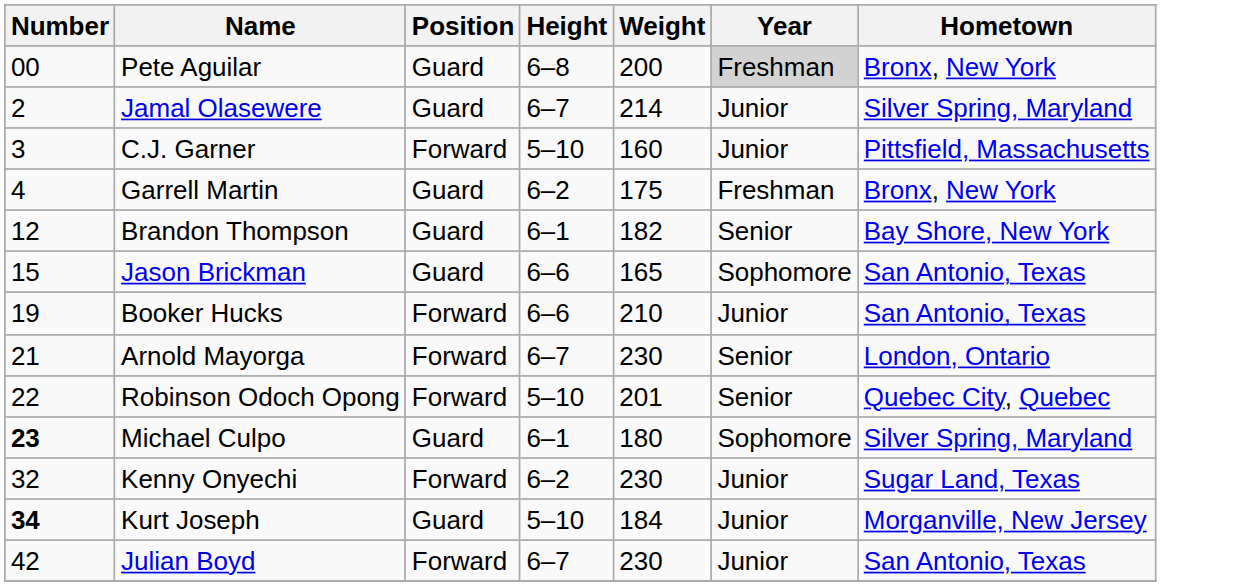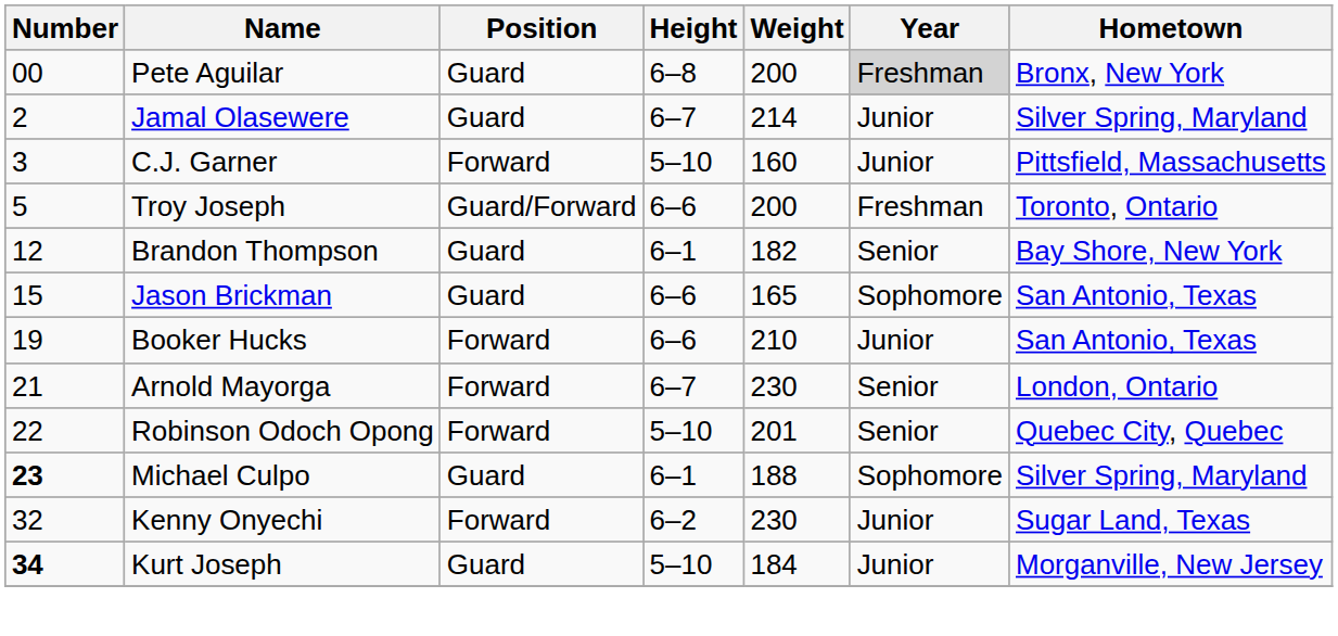- row: 4 | Garrell Martin | Guard | 6–2 | 175 | Freshman | Bronx, New York
+ row: 5 | Troy Joseph | Guard/Forward | 6–6 | 200 | Freshman | Toronto, Ontario
Michael Culpo | Weight: 180 -> 188
- row: 42 | Julian Boyd | Forward | 6–7 | 230 | Junior | San Antonio, Texas
